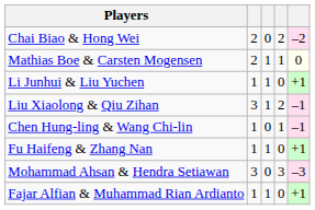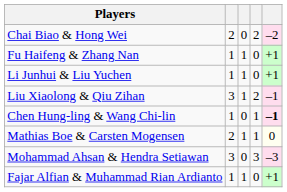rows swapped: Fu Haifeng & Zhang Nan <-> Mathias Boe & Carsten Mogensen
Chen Hung-ling & Wang Chi-lin | column 5: normal -> bold
